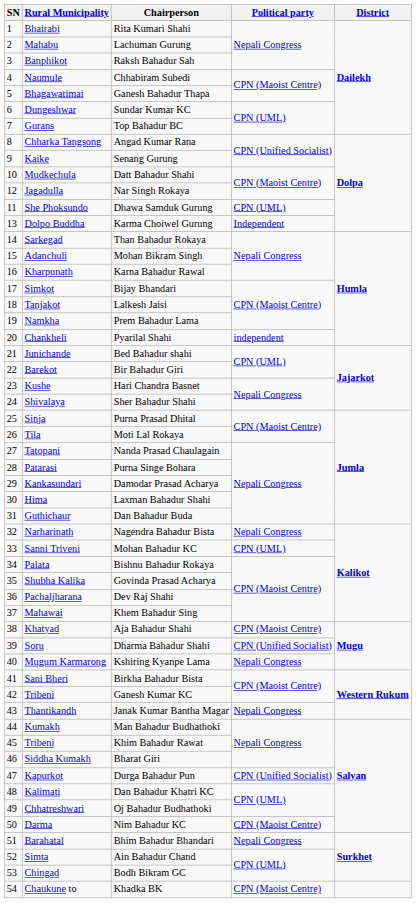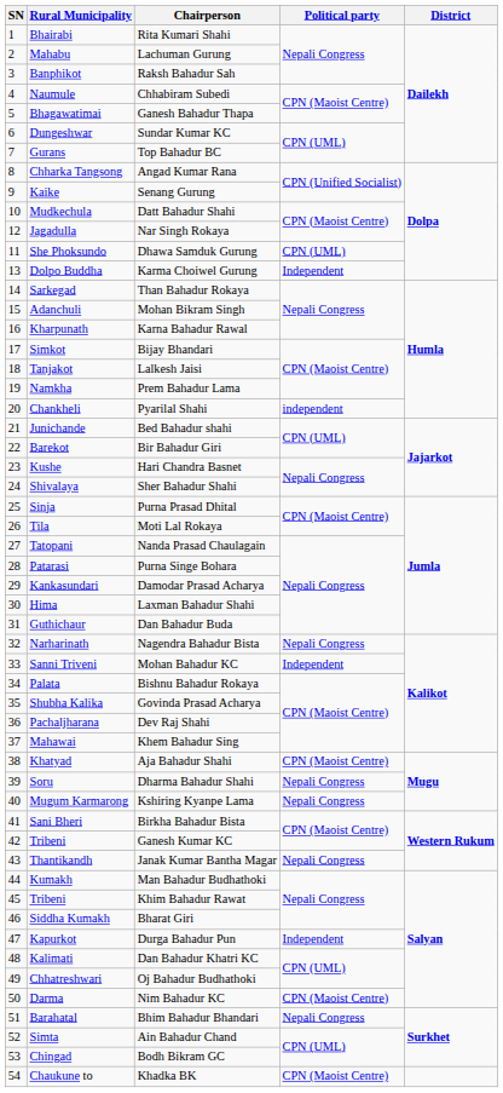Mohan Bahadur KC | Political party: CPN (UML) -> Independent
Dharma Bahadur Shahi | Political party: CPN (Unified Socialist) -> Nepali Congress
Durga Bahadur Pun | Political party: CPN (Unified Socialist) -> Independent
